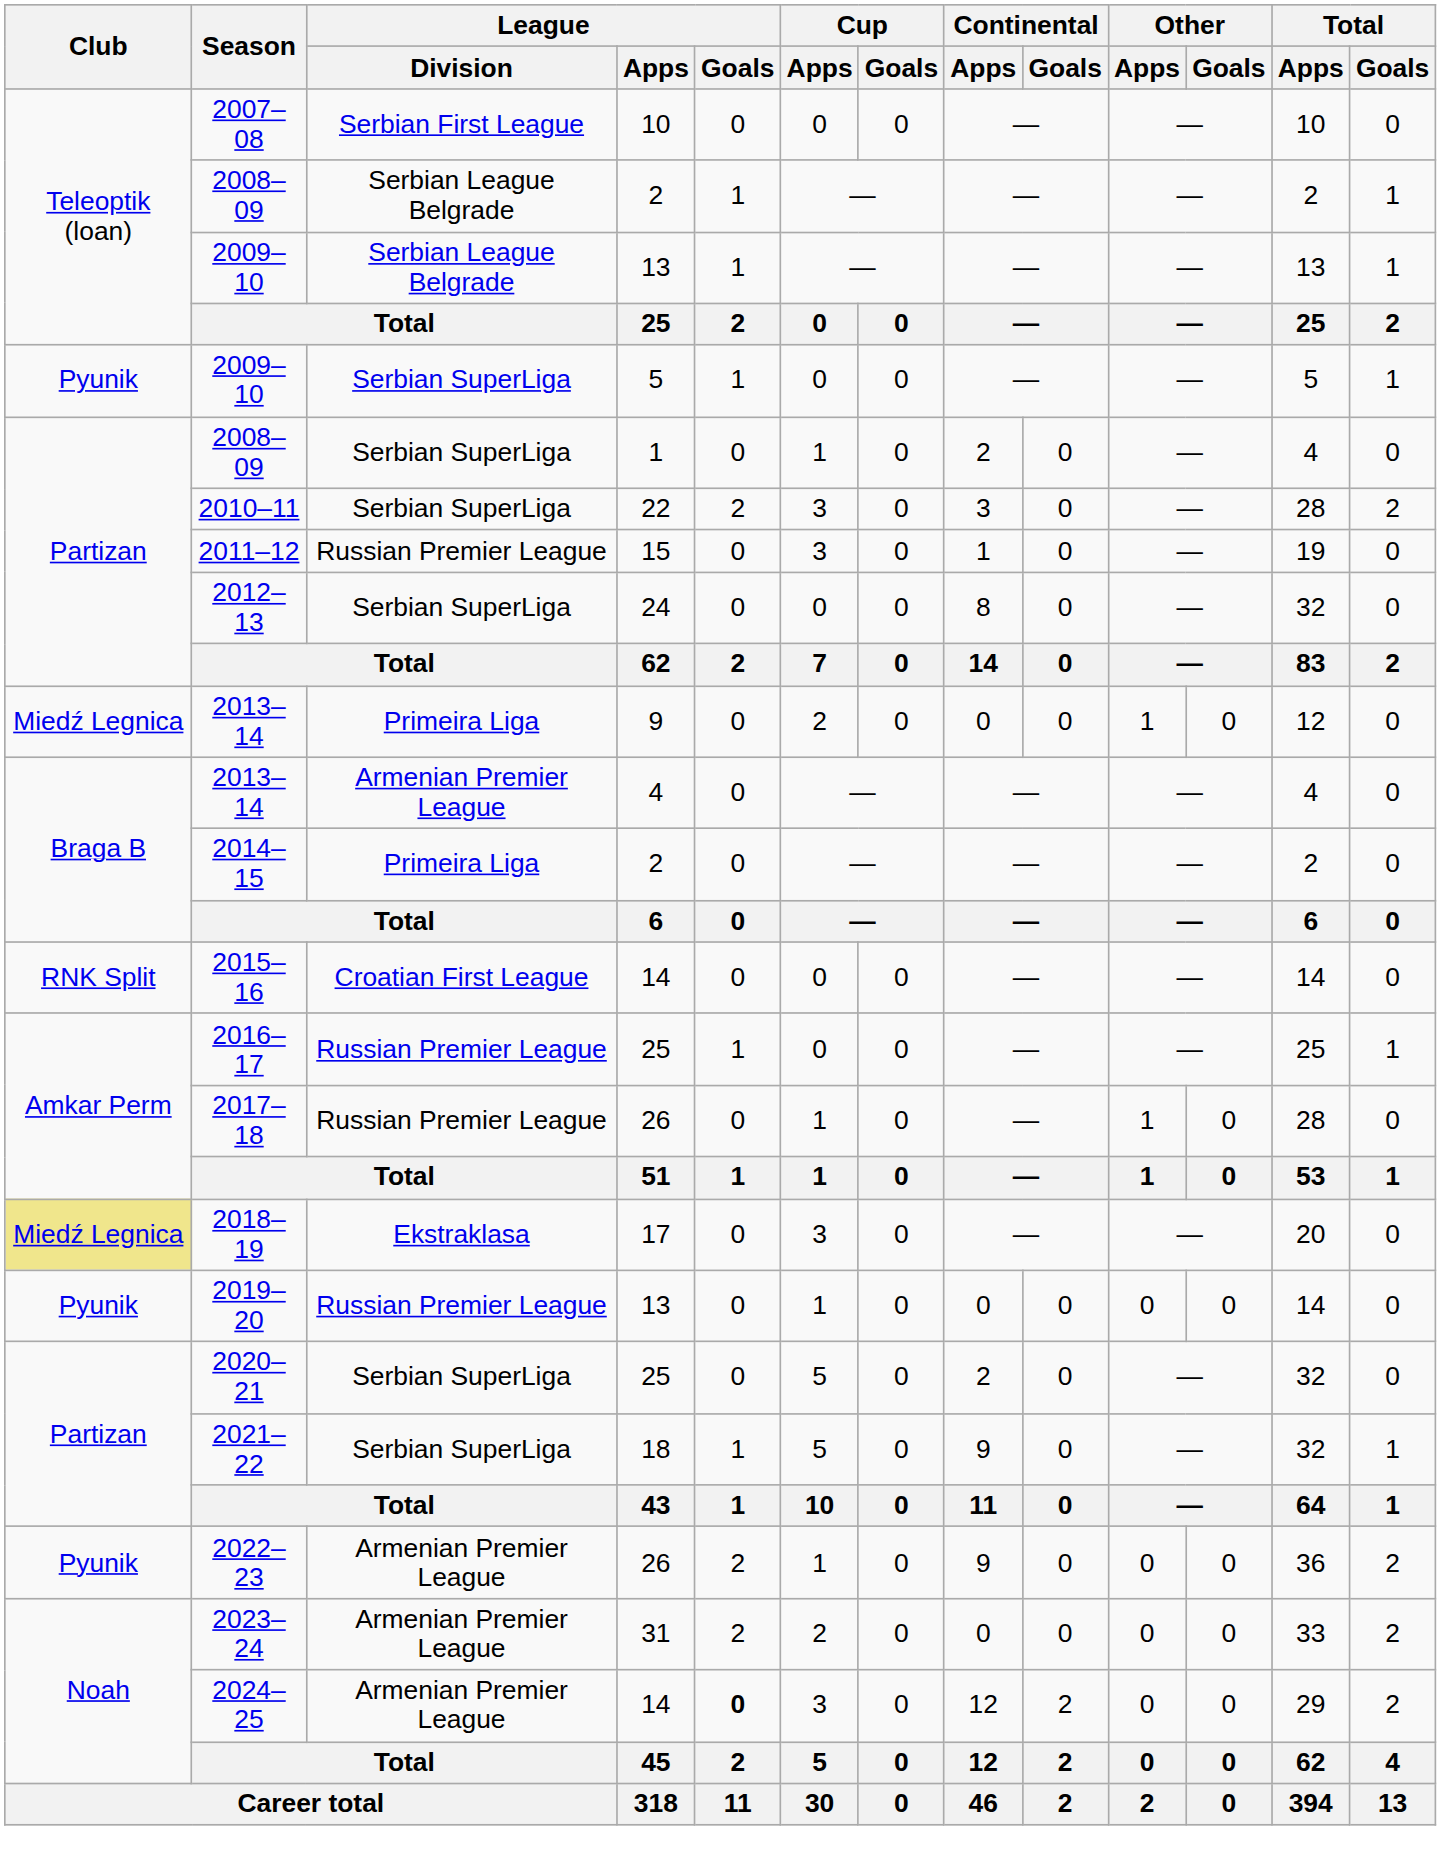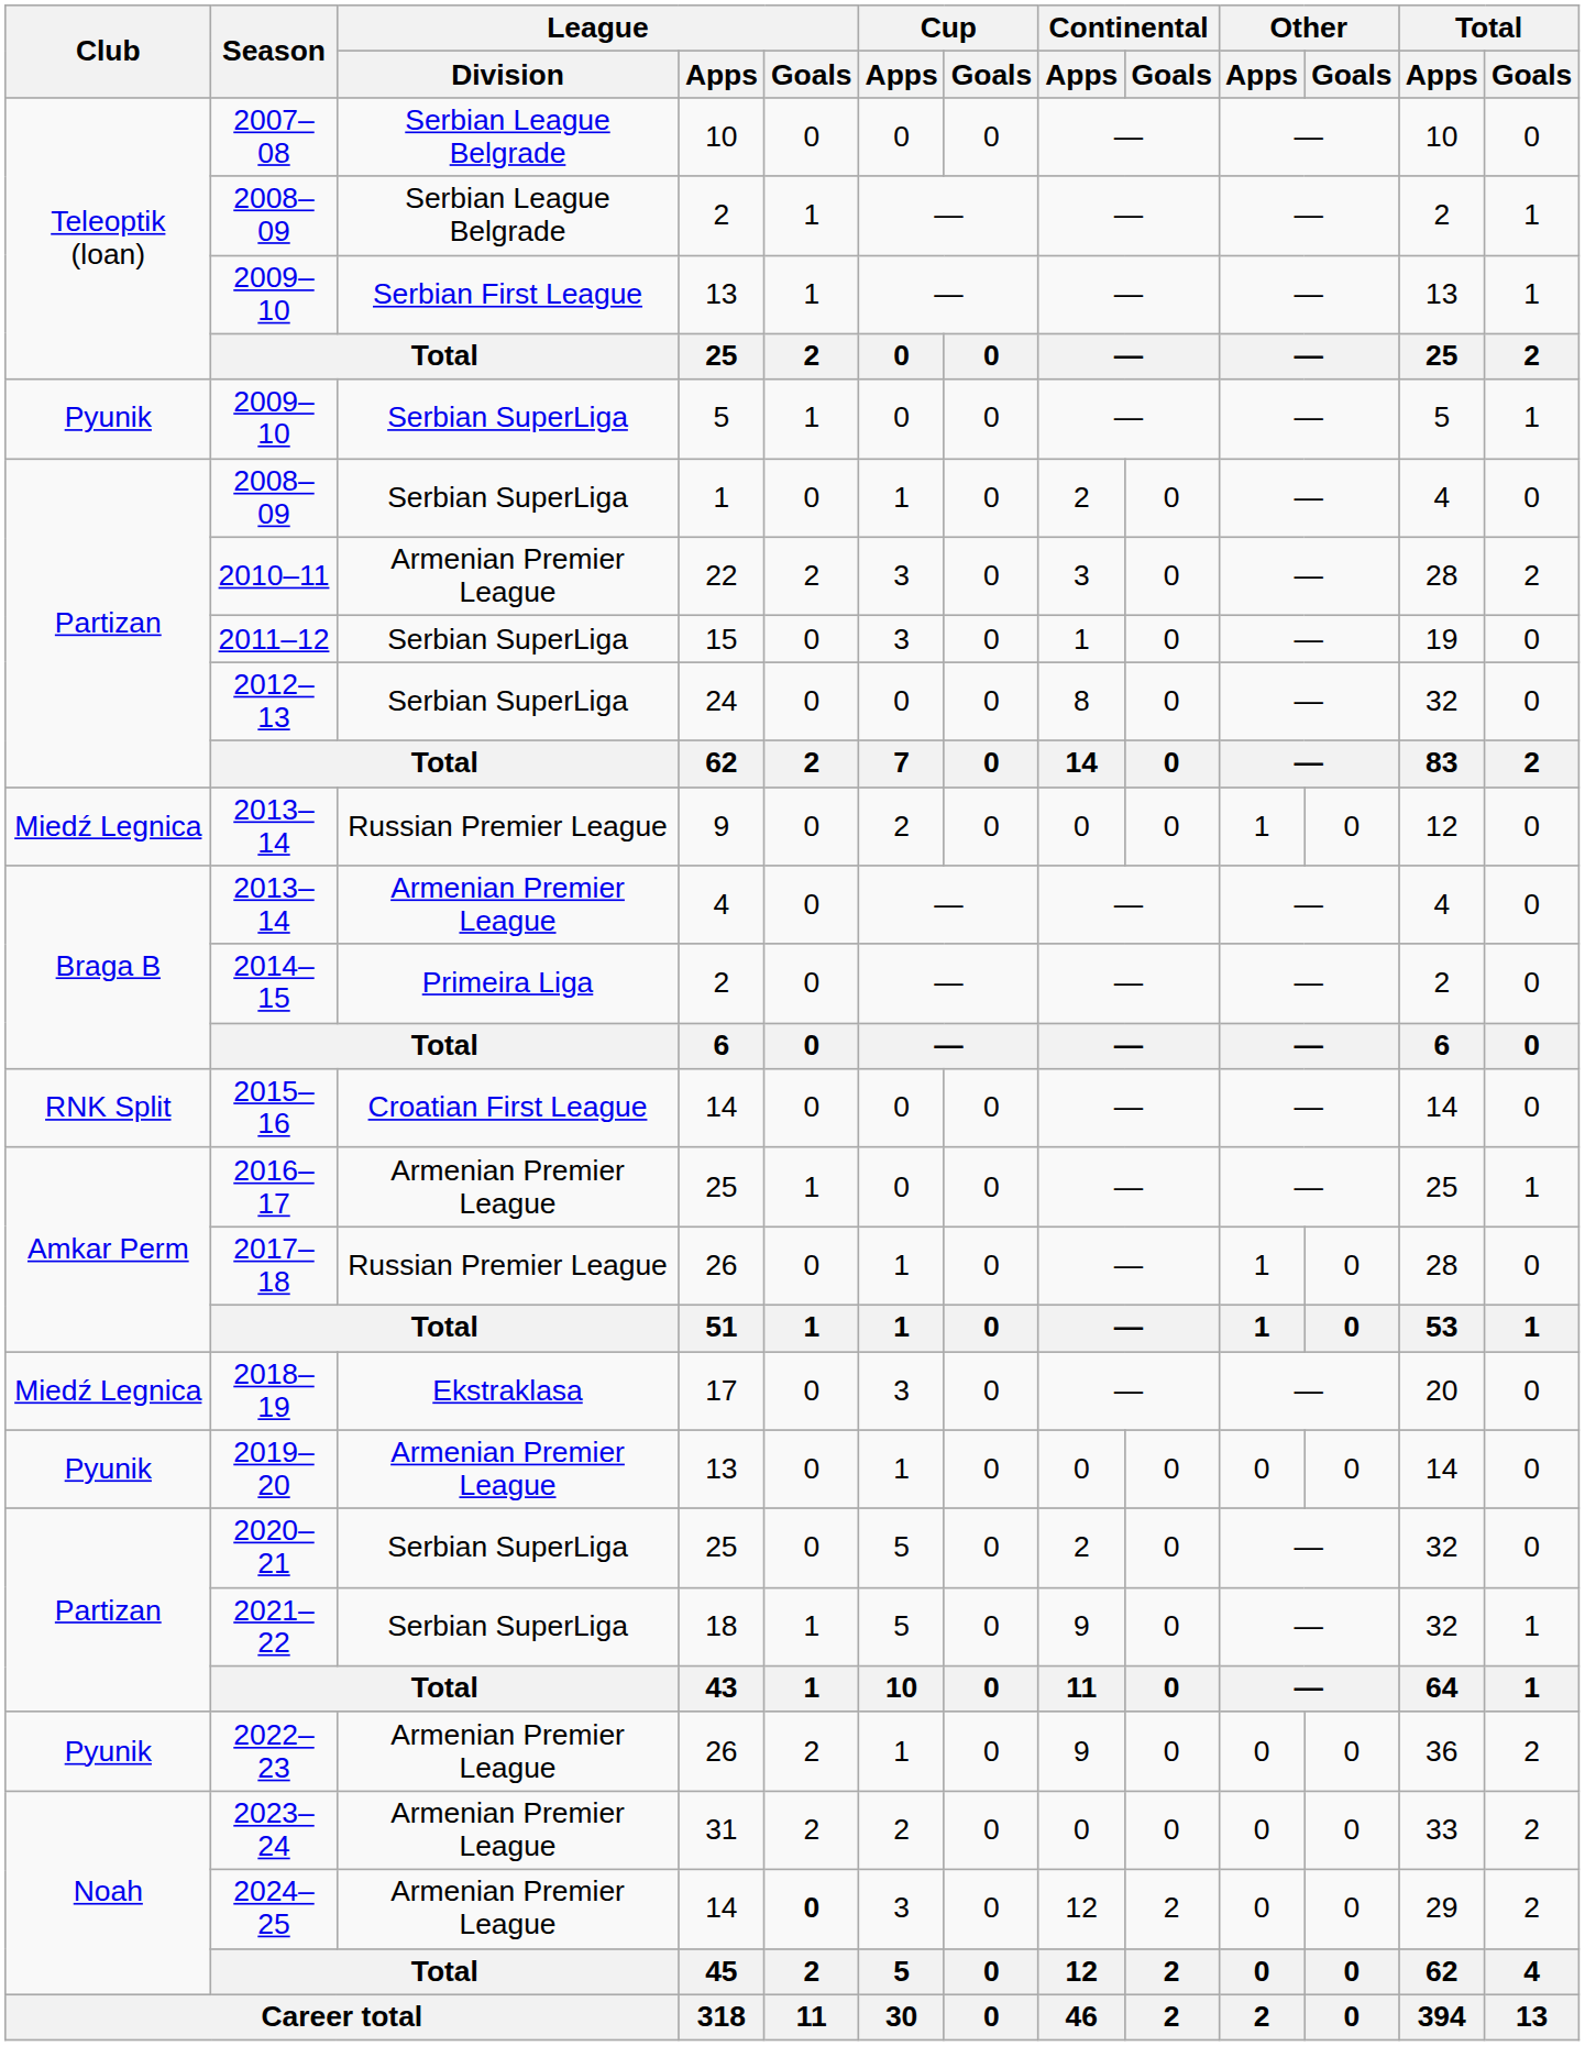2007–08 | League / Division: Serbian First League -> Serbian League Belgrade
2009–10 / 13 | League / Division: Serbian League Belgrade -> Serbian First League
2010–11 | League / Division: Serbian SuperLiga -> Armenian Premier League
2011–12 | League / Division: Russian Premier League -> Serbian SuperLiga
2013–14 / 9 | League / Division: Primeira Liga -> Russian Premier League
2016–17 | League / Division: Russian Premier League -> Armenian Premier League
2018–19 | Club: khaki background -> no background
2019–20 | League / Division: Russian Premier League -> Armenian Premier League
